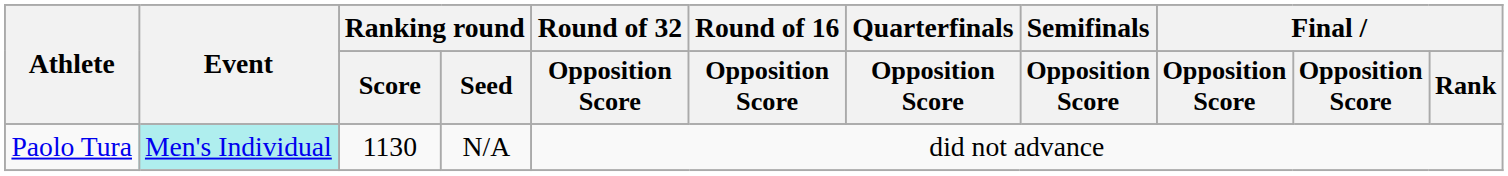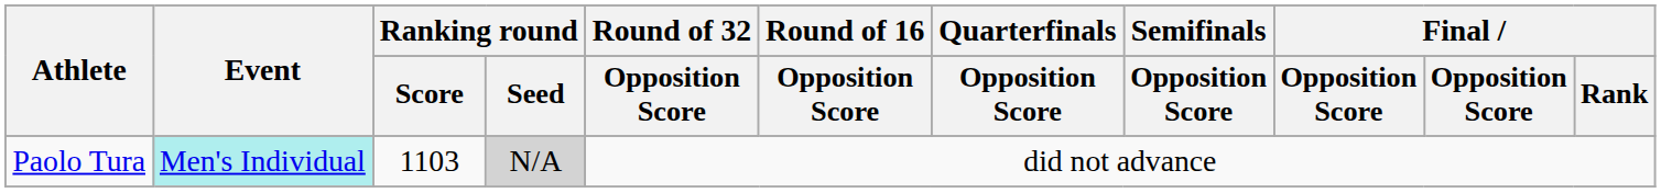Paolo Tura | Ranking round / Score: 1130 -> 1103
Paolo Tura | Ranking round / Seed: no background -> lightgrey background
